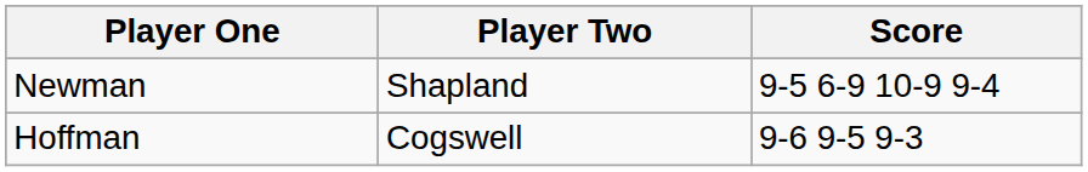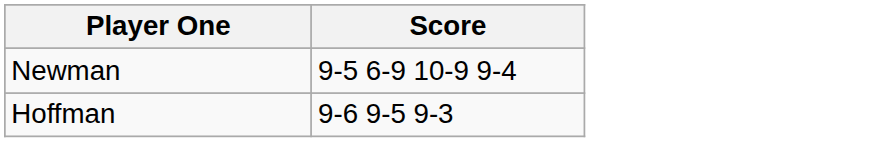- column: Player Two | Shapland | Cogswell
